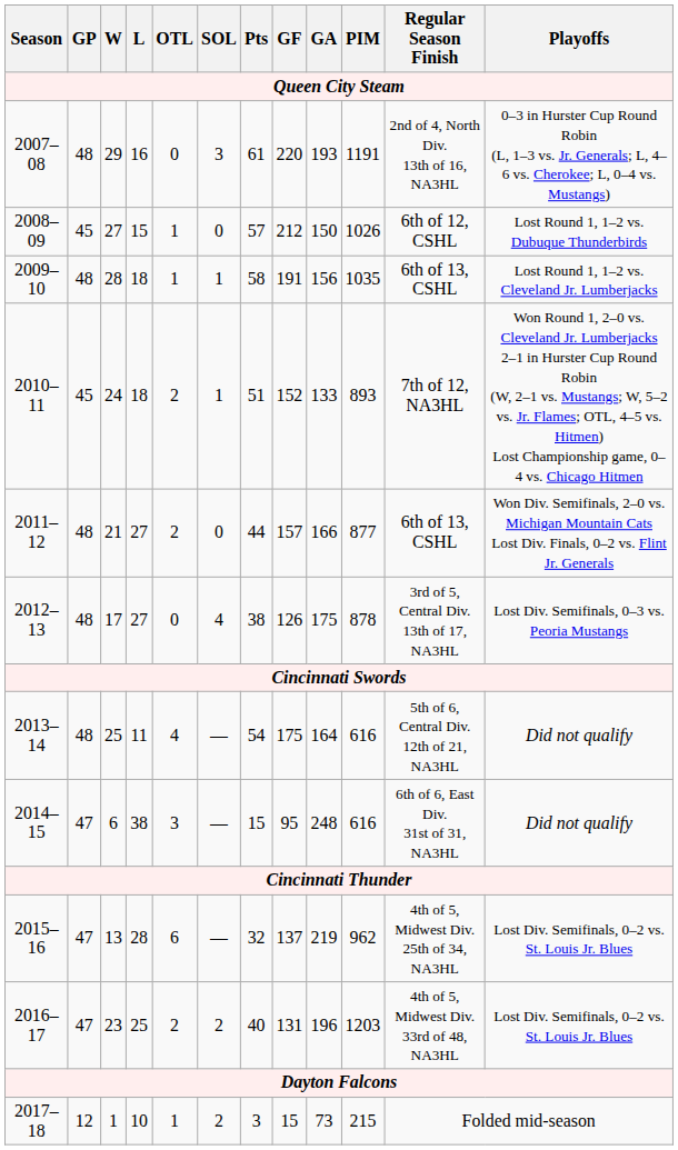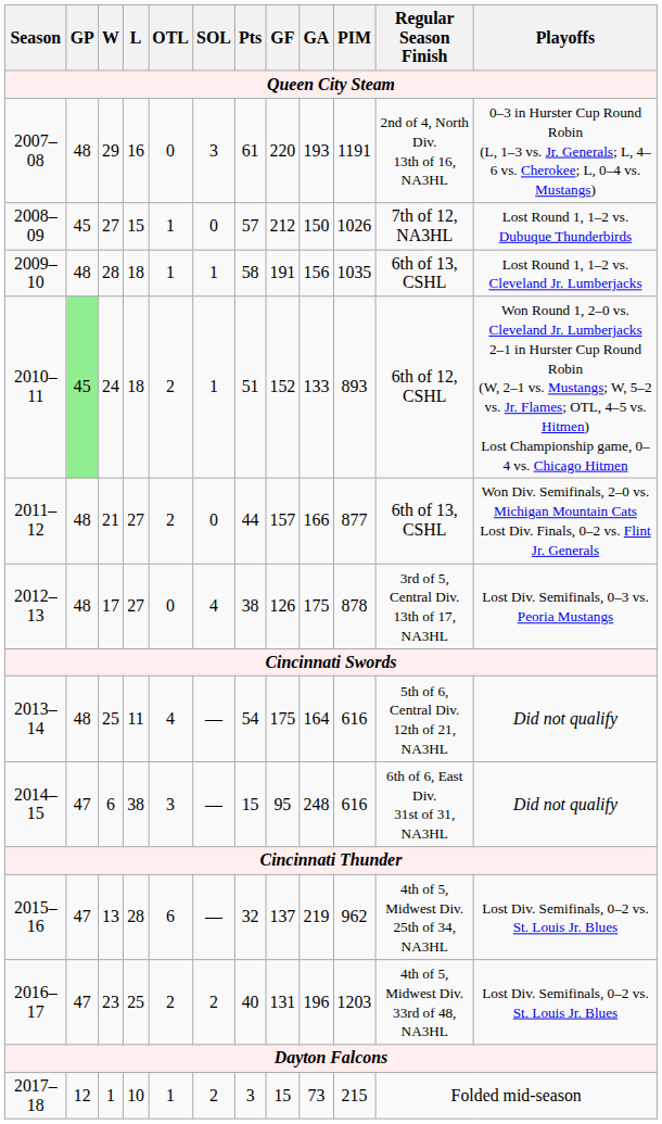2008–09 | Regular Season Finish: 6th of 12, CSHL -> 7th of 12, NA3HL
2010–11 | GP: no background -> lightgreen background
2010–11 | Regular Season Finish: 7th of 12, NA3HL -> 6th of 12, CSHL
